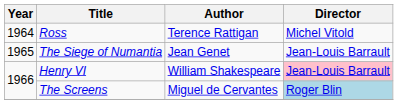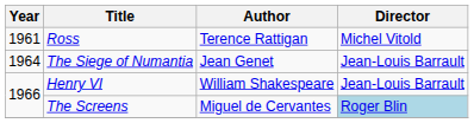Ross | Year: 1964 -> 1961
The Siege of Numantia | Year: 1965 -> 1964
Henry VI | Director: pink background -> no background
